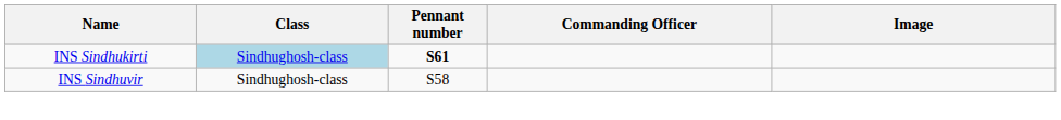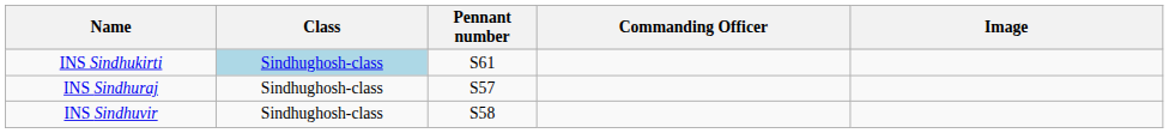INS Sindhukirti | Pennant number: bold -> normal
+ row: INS Sindhuraj | Sindhughosh-class | S57
